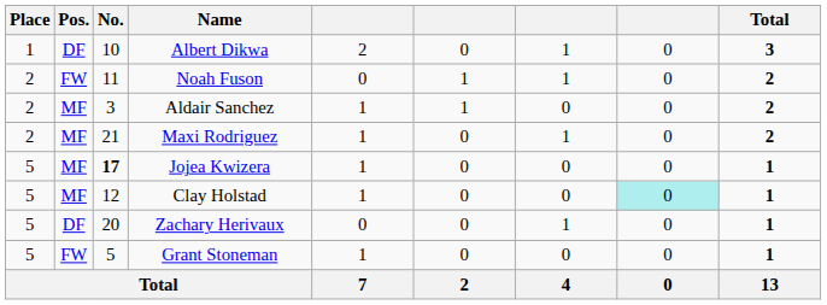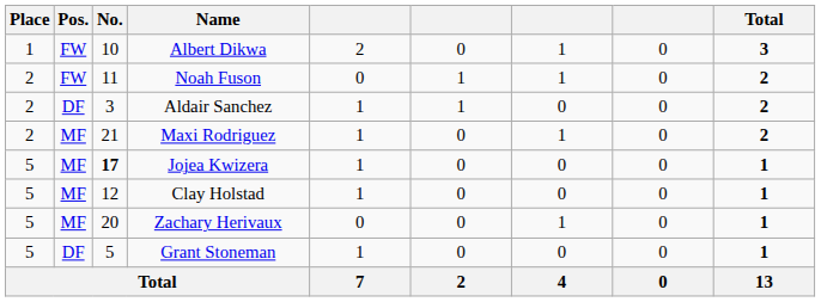Albert Dikwa | Pos.: DF -> FW
Aldair Sanchez | Pos.: MF -> DF
Clay Holstad | column 8: paleturquoise background -> no background
Zachary Herivaux | Pos.: DF -> MF
Grant Stoneman | Pos.: FW -> DF
